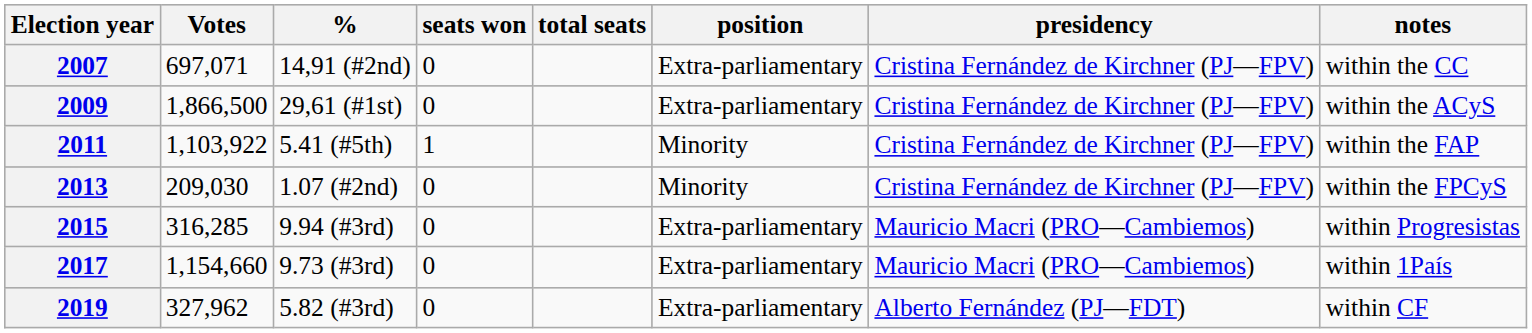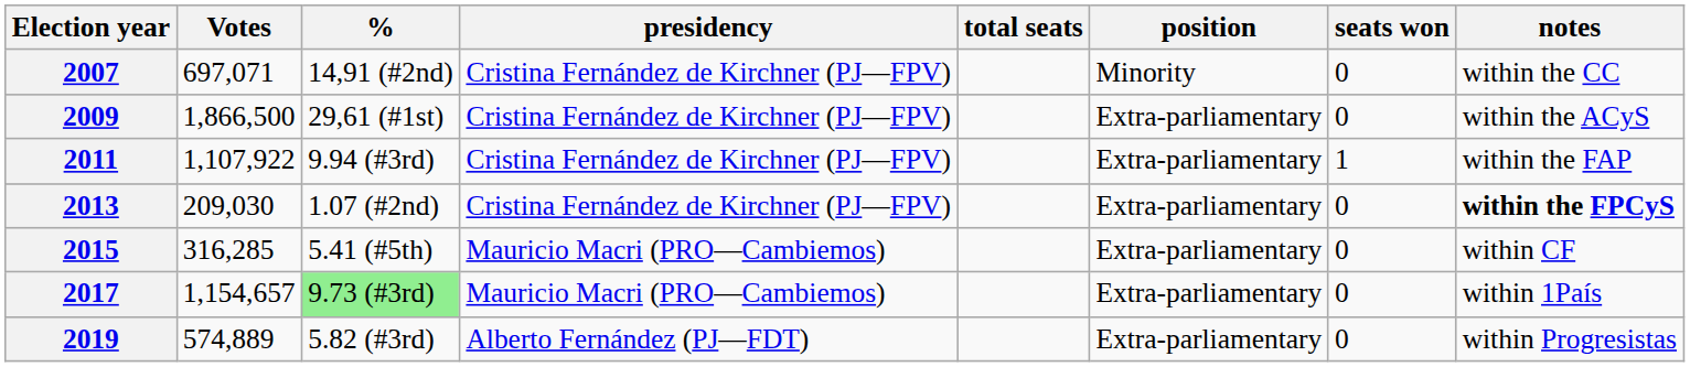columns swapped: seats won <-> presidency
2007 | position: Extra-parliamentary -> Minority
2011 | Votes: 1,103,922 -> 1,107,922
2011 | %: 5.41 (#5th) -> 9.94 (#3rd)
2011 | position: Minority -> Extra-parliamentary
2013 | position: Minority -> Extra-parliamentary
2013 | notes: normal -> bold
2015 | %: 9.94 (#3rd) -> 5.41 (#5th)
2015 | notes: within Progresistas -> within CF
2017 | Votes: 1,154,660 -> 1,154,657
2017 | %: no background -> lightgreen background
2019 | Votes: 327,962 -> 574,889
2019 | notes: within CF -> within Progresistas
